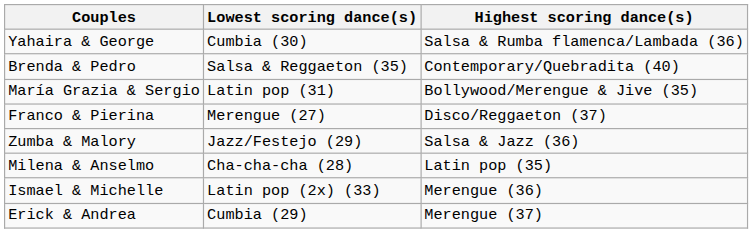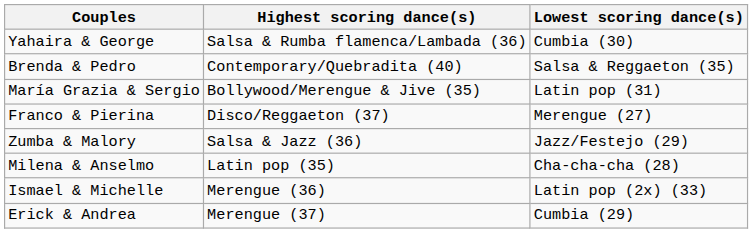columns swapped: Highest scoring dance(s) <-> Lowest scoring dance(s)
